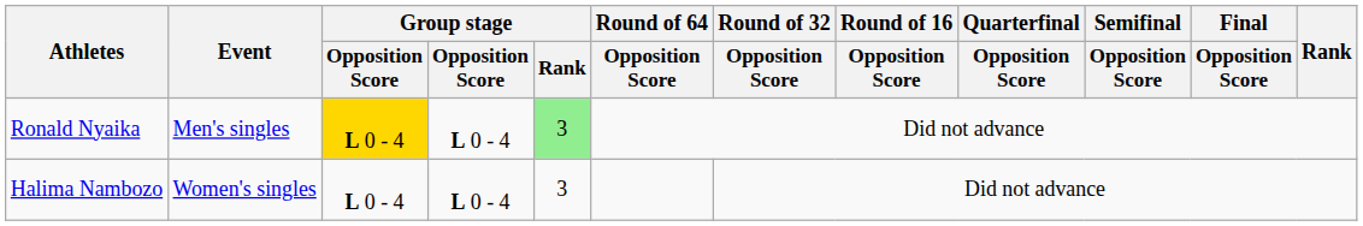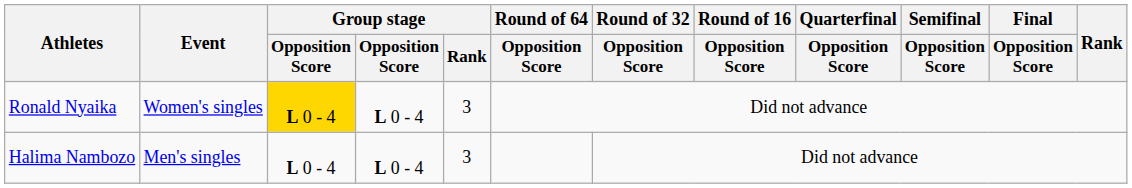Ronald Nyaika | Event: Men's singles -> Women's singles
Ronald Nyaika | Group stage / Rank: lightgreen background -> no background
Halima Nambozo | Event: Women's singles -> Men's singles
